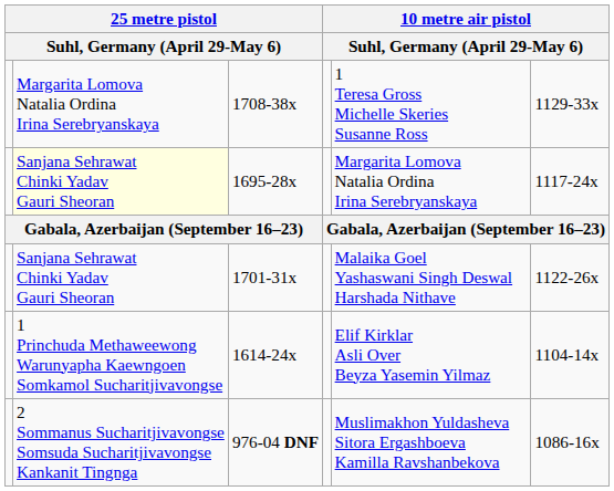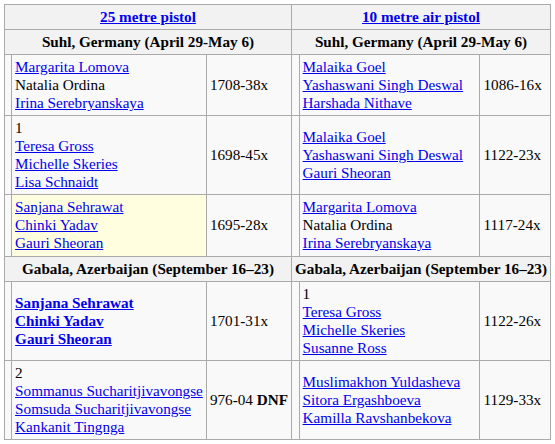1708-38x | column 5: 1 Teresa Gross Michelle Skeries Susanne Ross -> Malaika Goel Yashaswani Singh Deswal Harshada Nithave
1708-38x | column 6: 1129-33x -> 1086-16x
+ row: 1 Teresa Gross Michelle Skeries Lisa Schnaidt | 1698-45x | Malaika Goel Yashaswani Singh Deswal Gauri Sheoran | 1122-23x
1701-31x | column 2: normal -> bold
1701-31x | column 5: Malaika Goel Yashaswani Singh Deswal Harshada Nithave -> 1 Teresa Gross Michelle Skeries Susanne Ross
- row: 1 Princhuda Methaweewong Warunyapha Kaewngoen Somkamol Sucharitjivavongse | 1614-24x | Elif Kirklar Asli Over Beyza Yasemin Yilmaz | 1104-14x
976-04 DNF | column 6: 1086-16x -> 1129-33x
